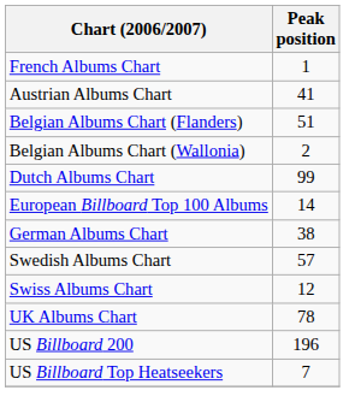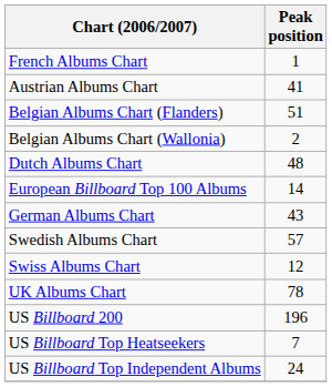Dutch Albums Chart | Peak position: 99 -> 48
German Albums Chart | Peak position: 38 -> 43
+ row: US Billboard Top Independent Albums | 24
